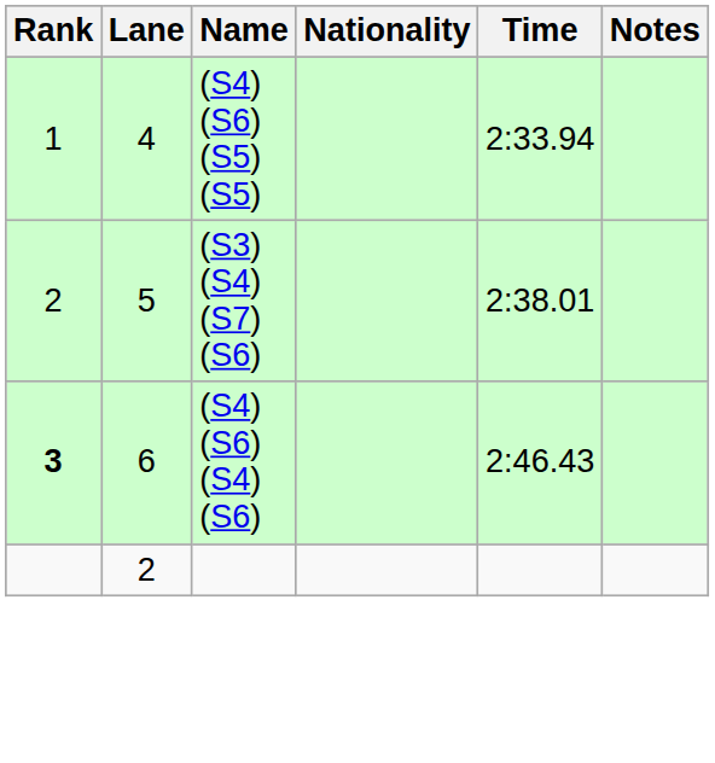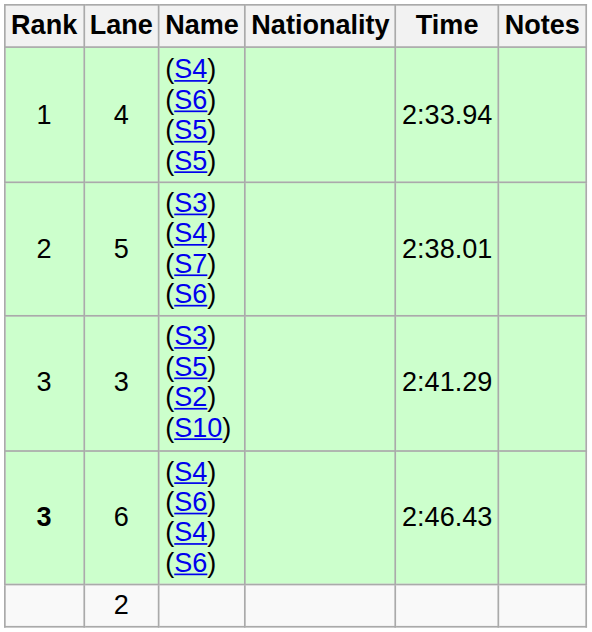+ row: 3 | 3 | (S3) (S5) (S2) (S10) | 2:41.29
